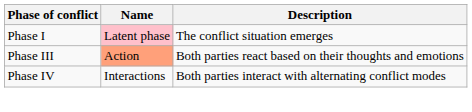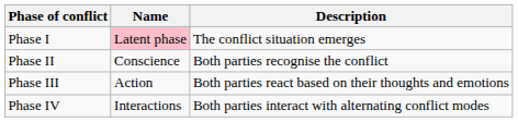+ row: Phase II | Conscience | Both parties recognise the conflict
Phase III | Name: lightsalmon background -> no background
